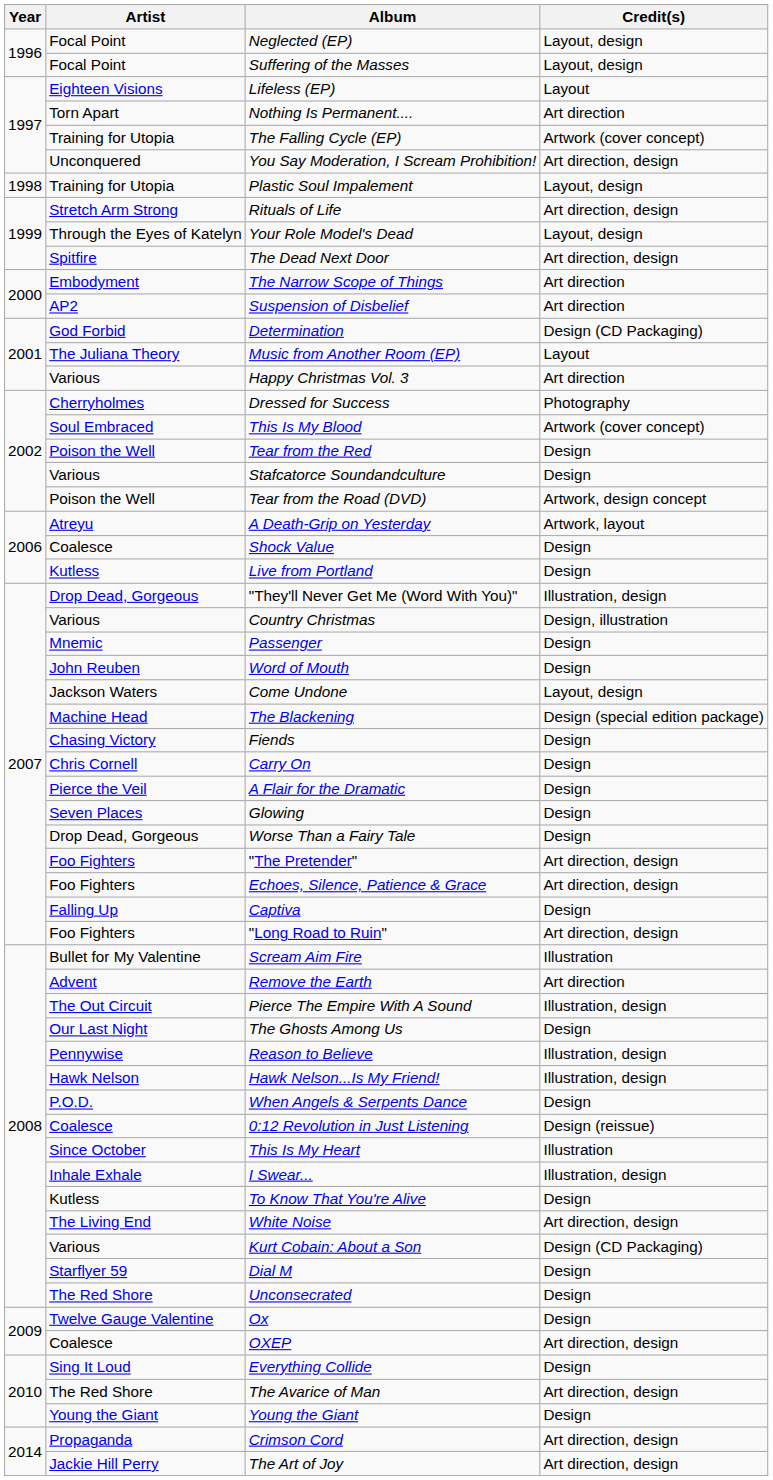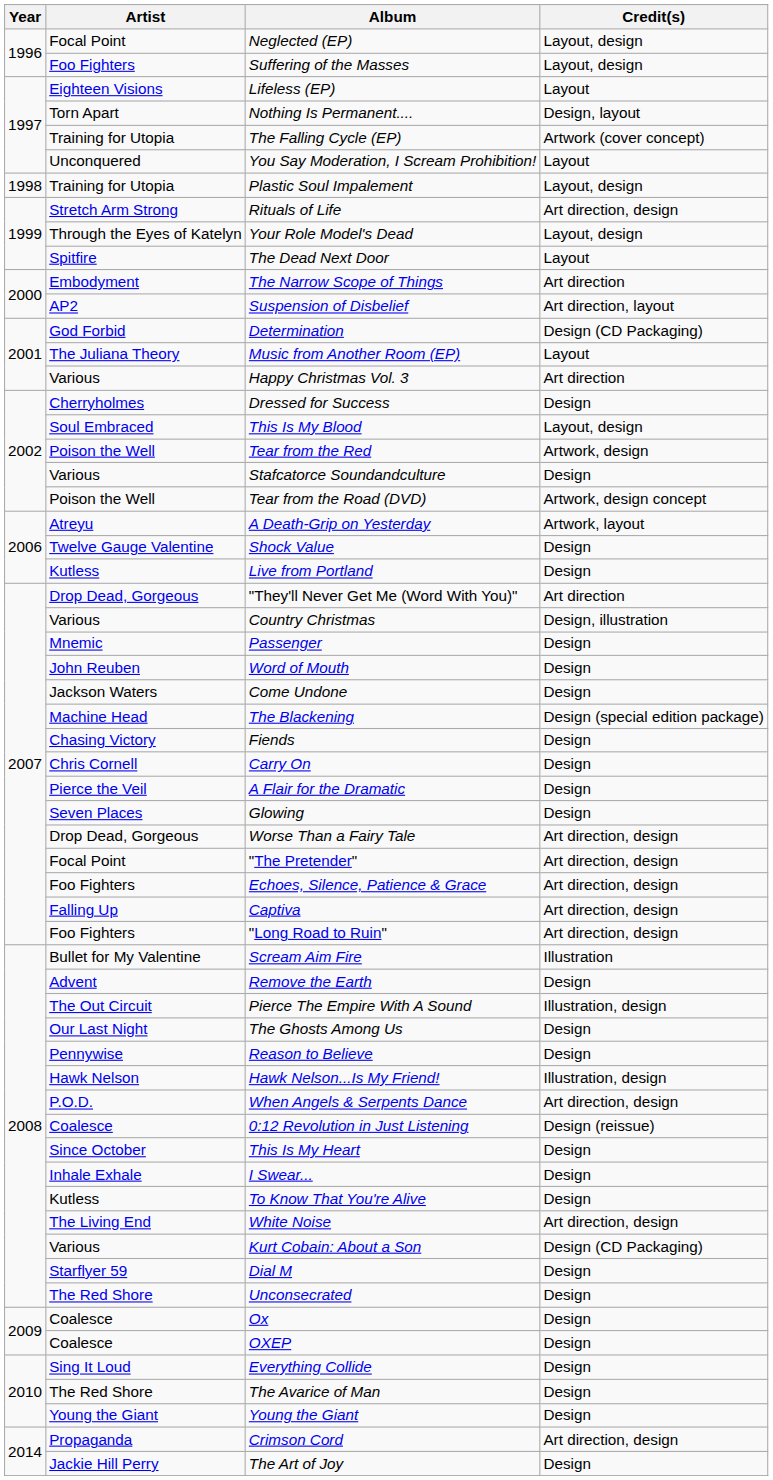Suffering of the Masses | Artist: Focal Point -> Foo Fighters
Nothing Is Permanent.... | Credit(s): Art direction -> Design, layout
You Say Moderation, I Scream Prohibition! | Credit(s): Art direction, design -> Layout
The Dead Next Door | Credit(s): Art direction, design -> Layout
Suspension of Disbelief | Credit(s): Art direction -> Art direction, layout
Dressed for Success | Credit(s): Photography -> Design
This Is My Blood | Credit(s): Artwork (cover concept) -> Layout, design
Tear from the Red | Credit(s): Design -> Artwork, design
Shock Value | Artist: Coalesce -> Twelve Gauge Valentine
"They'll Never Get Me (Word With You)" | Credit(s): Illustration, design -> Art direction
Come Undone | Credit(s): Layout, design -> Design
Worse Than a Fairy Tale | Credit(s): Design -> Art direction, design
"The Pretender" | Artist: Foo Fighters -> Focal Point
Captiva | Credit(s): Design -> Art direction, design
Remove the Earth | Credit(s): Art direction -> Design
Reason to Believe | Credit(s): Illustration, design -> Design
When Angels & Serpents Dance | Credit(s): Design -> Art direction, design
This Is My Heart | Credit(s): Illustration -> Design
I Swear... | Credit(s): Illustration, design -> Design
Ox | Artist: Twelve Gauge Valentine -> Coalesce
OXEP | Credit(s): Art direction, design -> Design
The Avarice of Man | Credit(s): Art direction, design -> Design
The Art of Joy | Credit(s): Art direction, design -> Design
